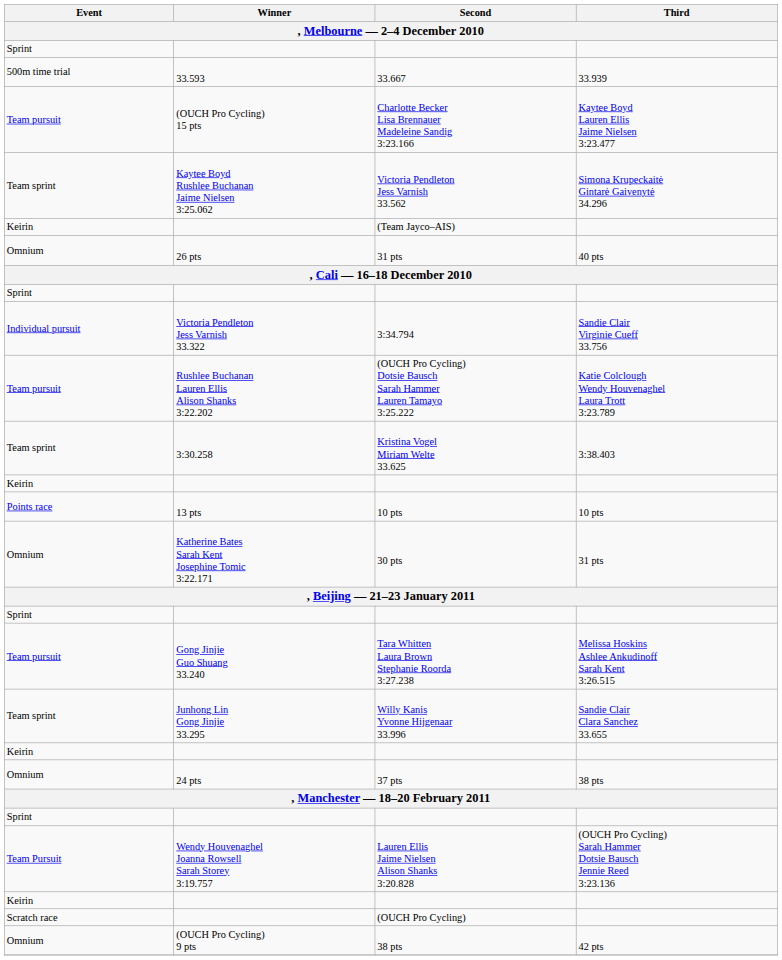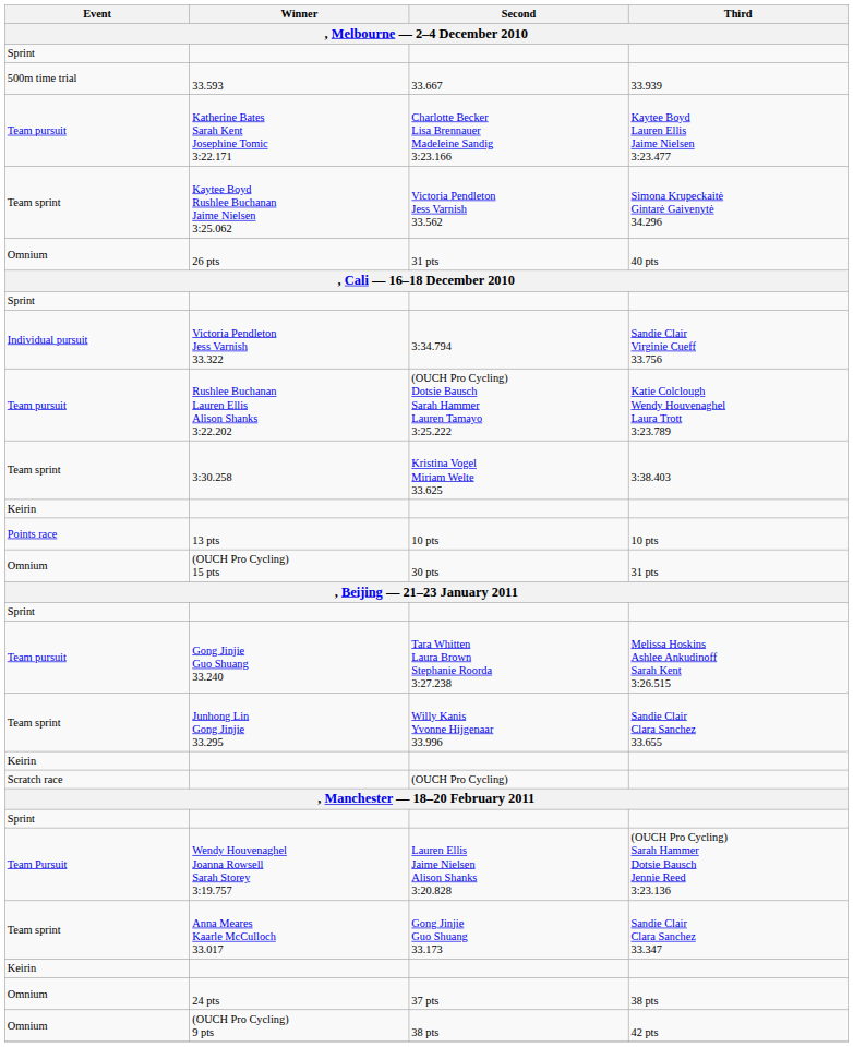Charlotte Becker Lisa Brennauer Madeleine Sandig 3:23.166 | Winner: (OUCH Pro Cycling) 15 pts -> Katherine Bates Sarah Kent Josephine Tomic 3:22.171
- row: Keirin | (Team Jayco–AIS)
30 pts | Winner: Katherine Bates Sarah Kent Josephine Tomic 3:22.171 -> (OUCH Pro Cycling) 15 pts
rows swapped: 37 pts <-> (OUCH Pro Cycling)
+ row: Team sprint | Anna Meares Kaarle McCulloch 33.017 | Gong Jinjie Guo Shuang 33.173 | Sandie Clair Clara Sanchez 33.347
